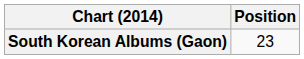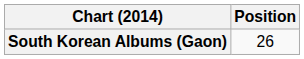South Korean Albums (Gaon) | Position: 23 -> 26
